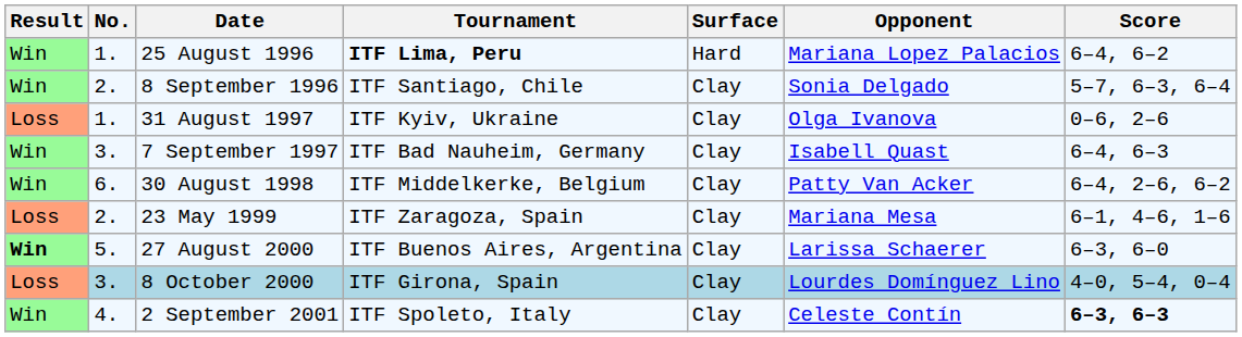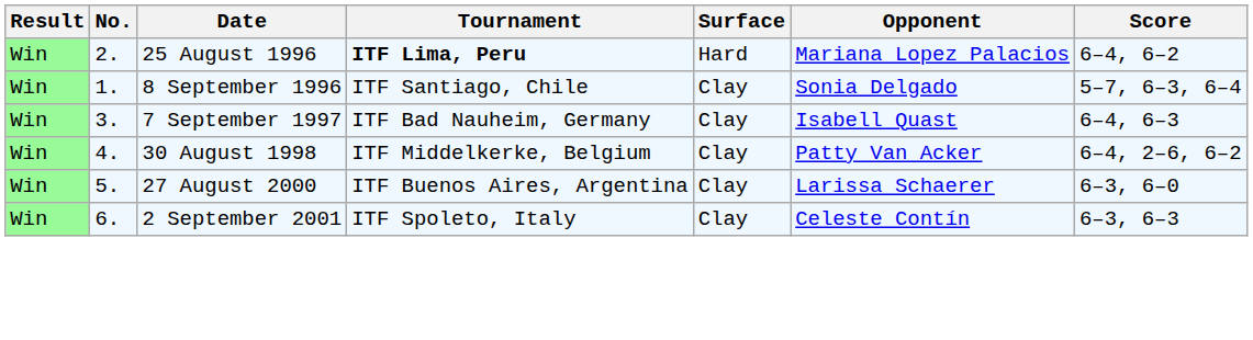25 August 1996 | No.: 1. -> 2.
8 September 1996 | No.: 2. -> 1.
- row: Loss | 1. | 31 August 1997 | ITF Kyiv, Ukraine | Clay | Olga Ivanova | 0–6, 2–6
30 August 1998 | No.: 6. -> 4.
- row: Loss | 2. | 23 May 1999 | ITF Zaragoza, Spain | Clay | Mariana Mesa | 6–1, 4–6, 1–6
27 August 2000 | Result: bold -> normal
- row: Loss | 3. | 8 October 2000 | ITF Girona, Spain | Clay | Lourdes Domínguez Lino | 4–0, 5–4, 0–4
2 September 2001 | No.: 4. -> 6.
2 September 2001 | Score: bold -> normal
